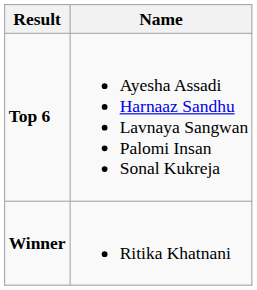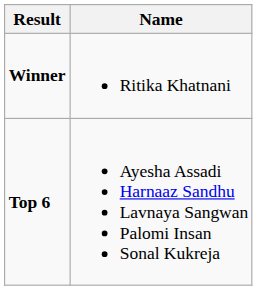rows swapped: Winner <-> Top 6
